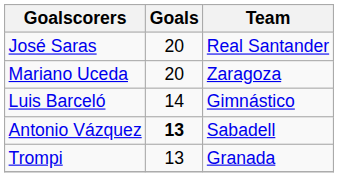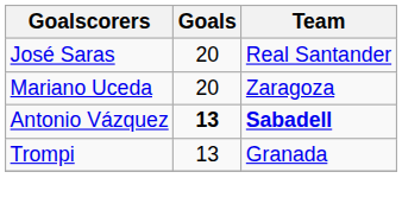- row: Luis Barceló | 14 | Gimnástico
Antonio Vázquez | Team: normal -> bold
